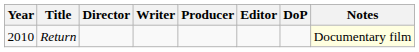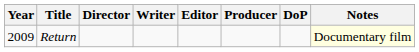columns swapped: Producer <-> Editor
Return | Year: 2010 -> 2009
